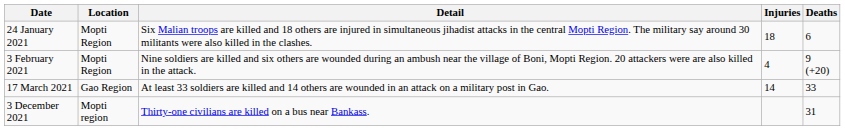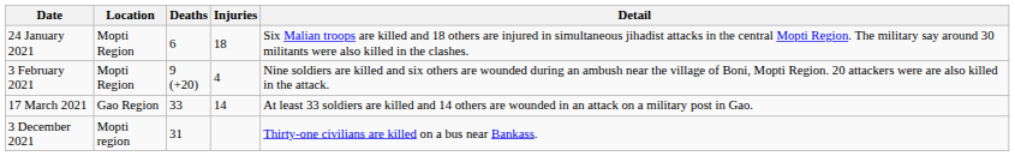columns swapped: Deaths <-> Detail
